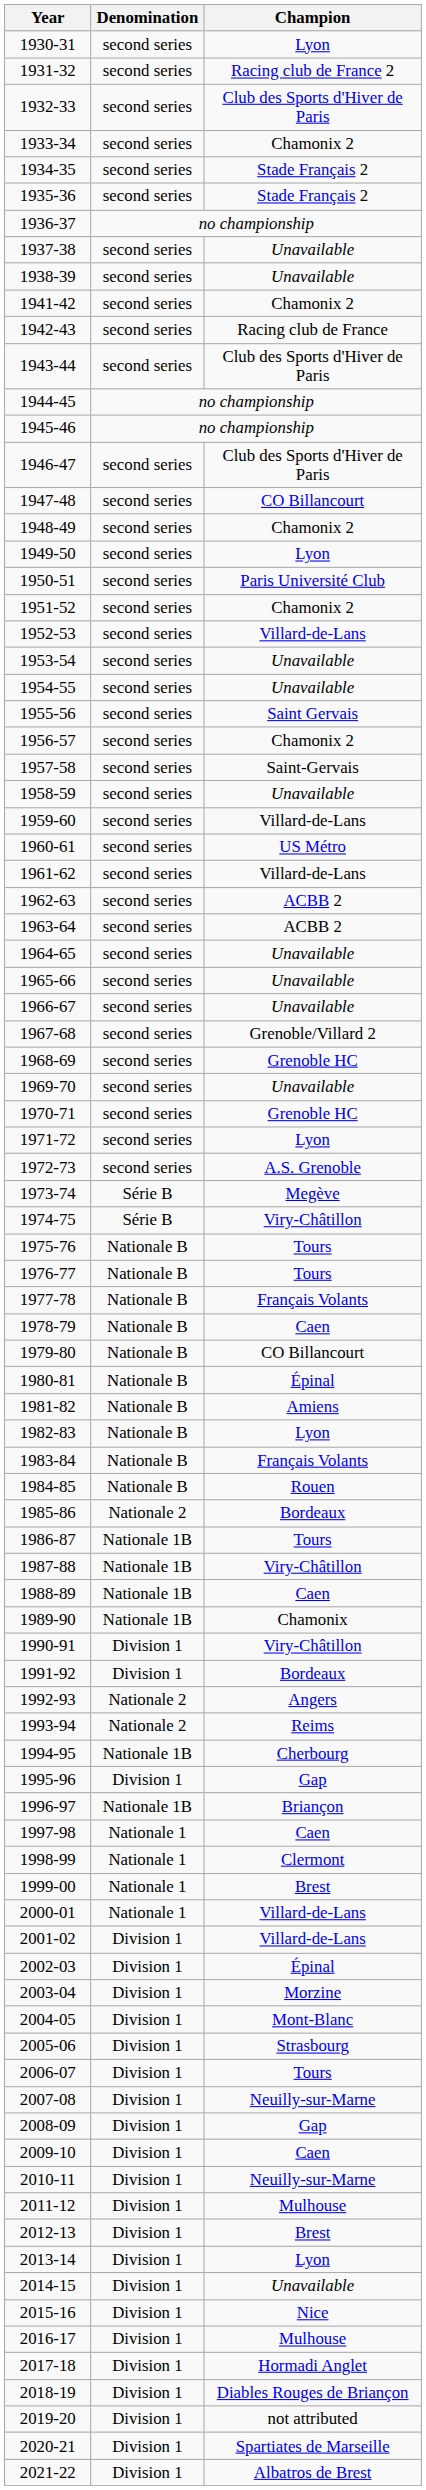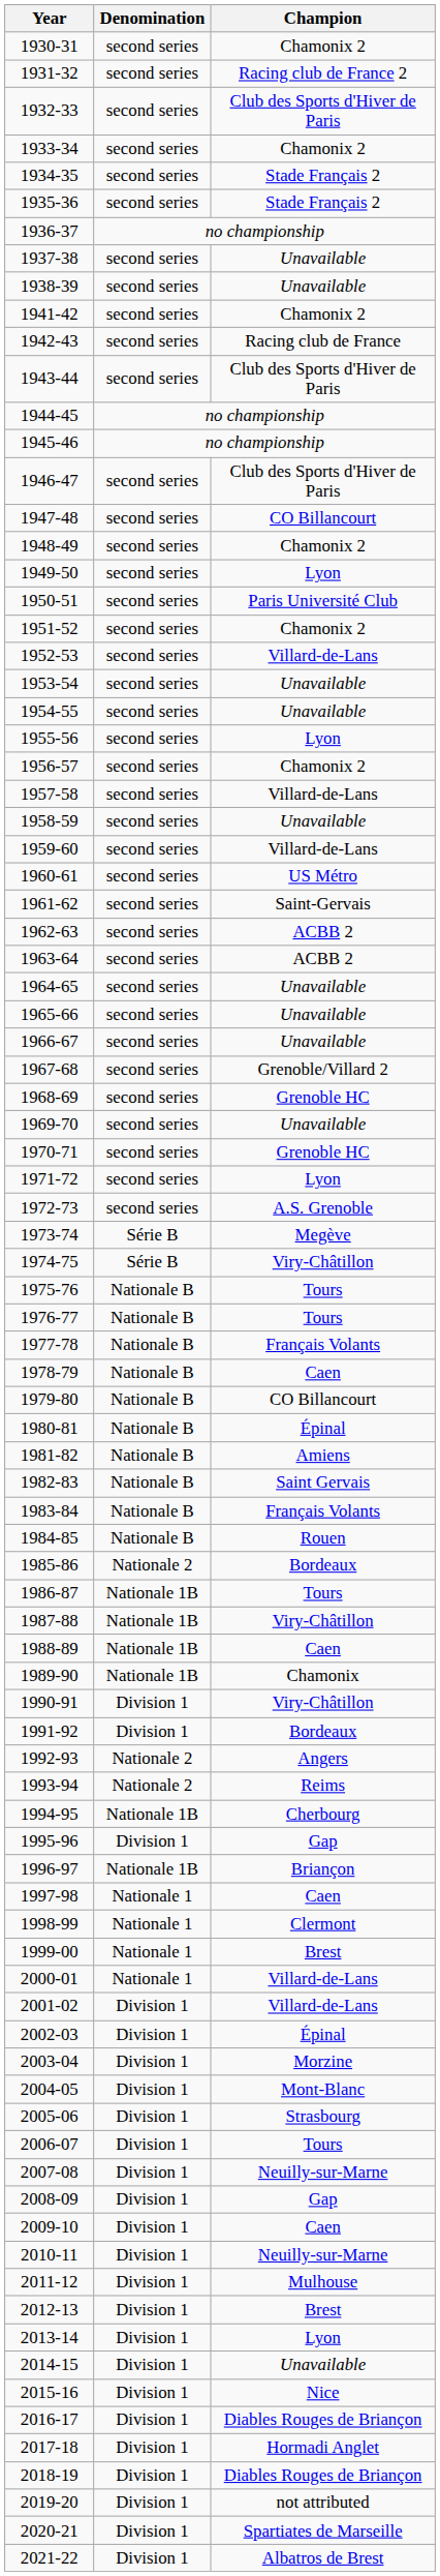1930-31 | Champion: Lyon -> Chamonix 2
1955-56 | Champion: Saint Gervais -> Lyon
1957-58 | Champion: Saint-Gervais -> Villard-de-Lans
1961-62 | Champion: Villard-de-Lans -> Saint-Gervais
1982-83 | Champion: Lyon -> Saint Gervais
2016-17 | Champion: Mulhouse -> Diables Rouges de Briançon
